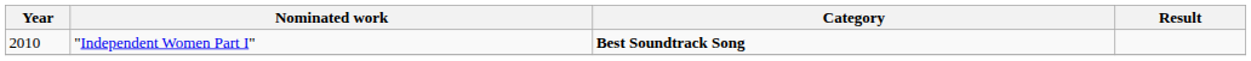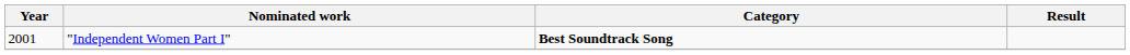"Independent Women Part I" | Year: 2010 -> 2001
